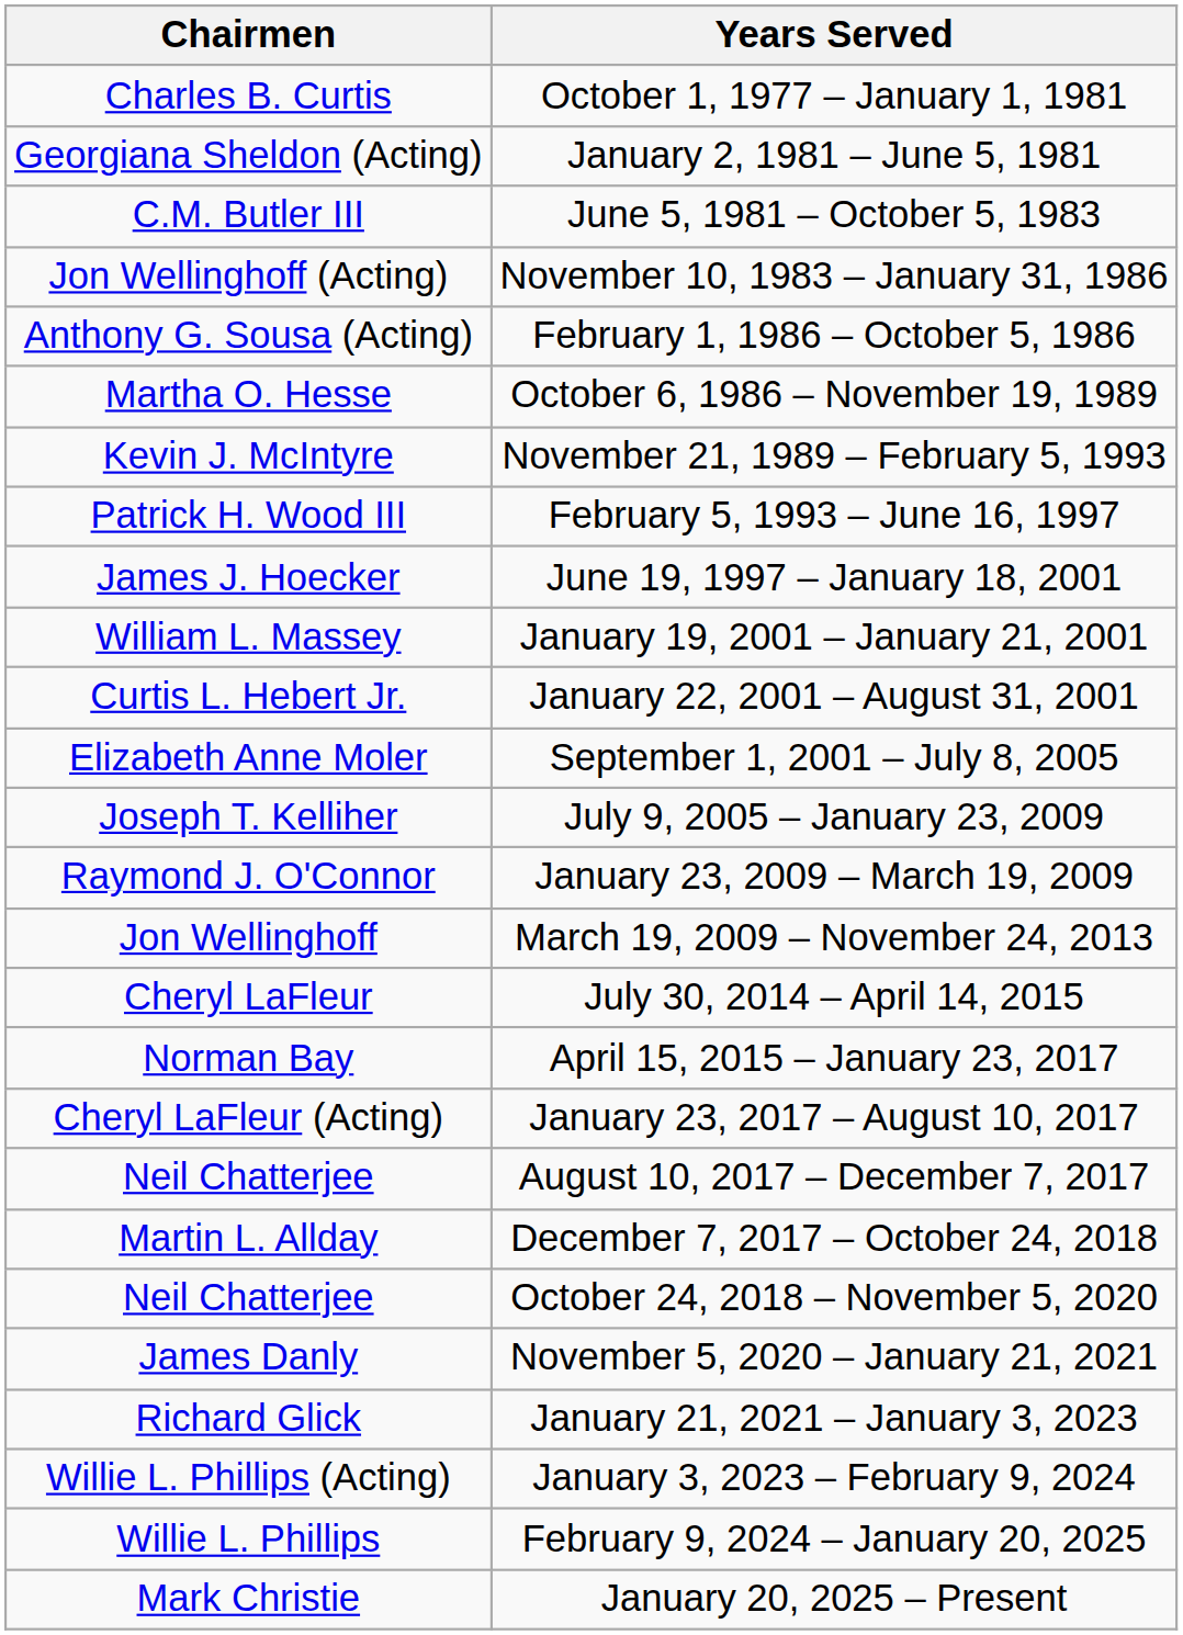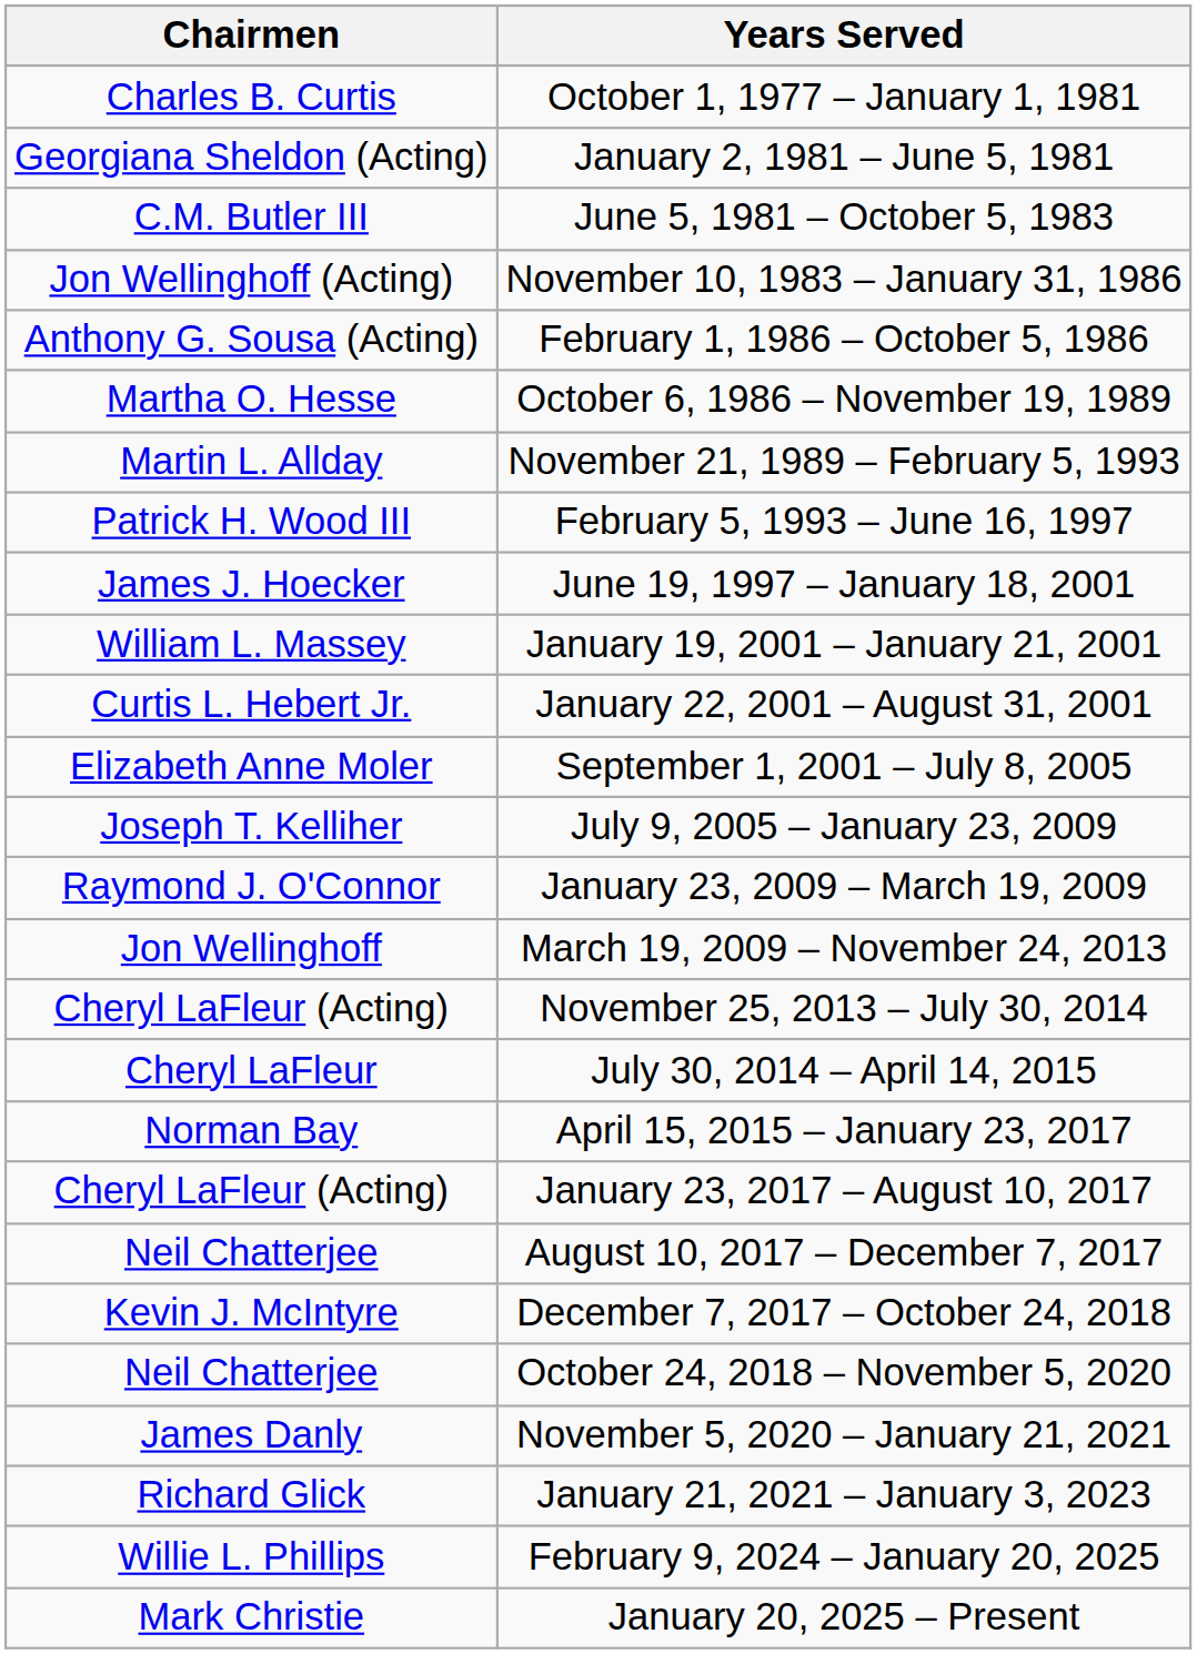November 21, 1989 – February 5, 1993 | Chairmen: Kevin J. McIntyre -> Martin L. Allday
+ row: Cheryl LaFleur (Acting) | November 25, 2013 – July 30, 2014
December 7, 2017 – October 24, 2018 | Chairmen: Martin L. Allday -> Kevin J. McIntyre
- row: Willie L. Phillips (Acting) | January 3, 2023 – February 9, 2024
